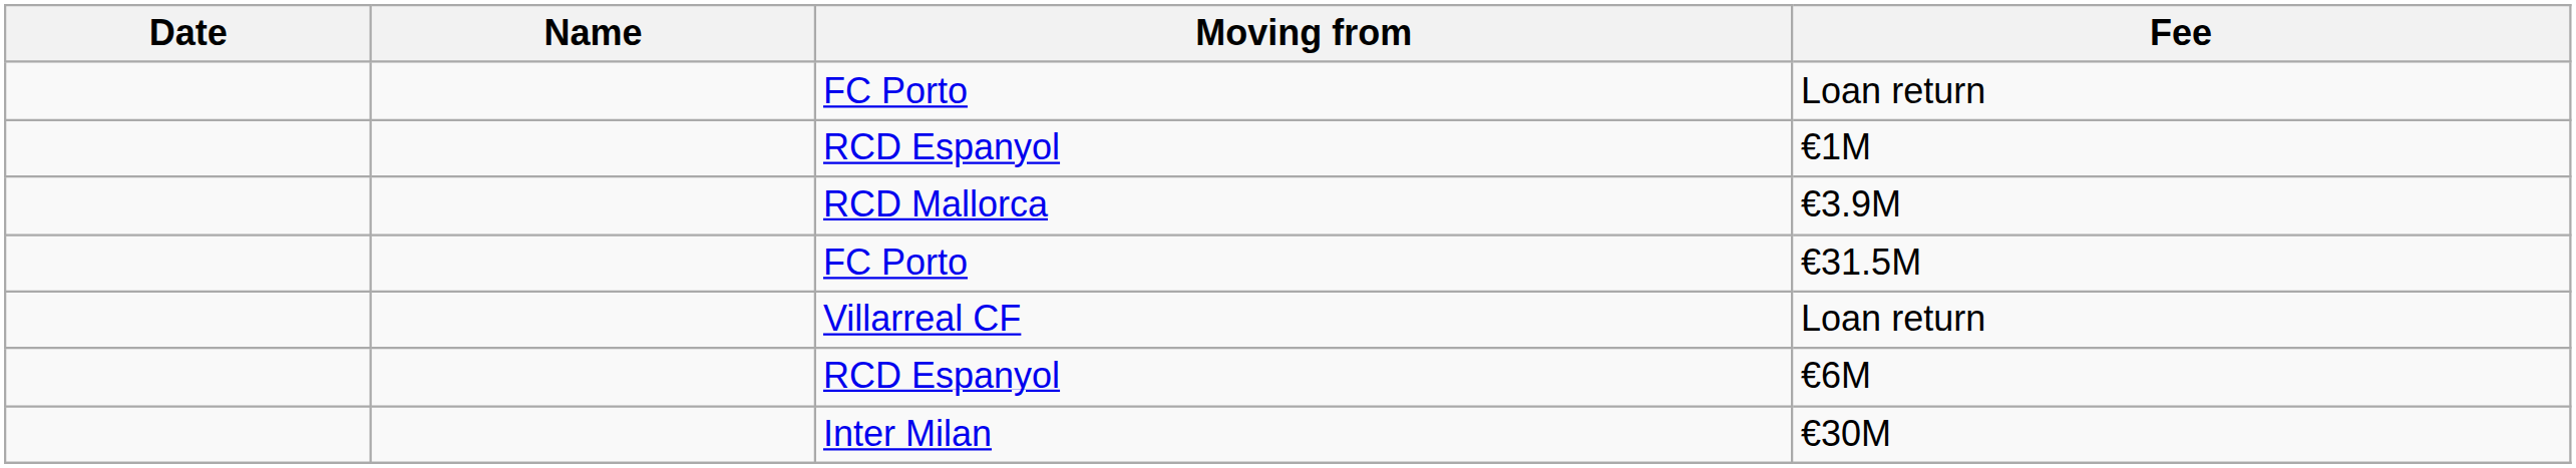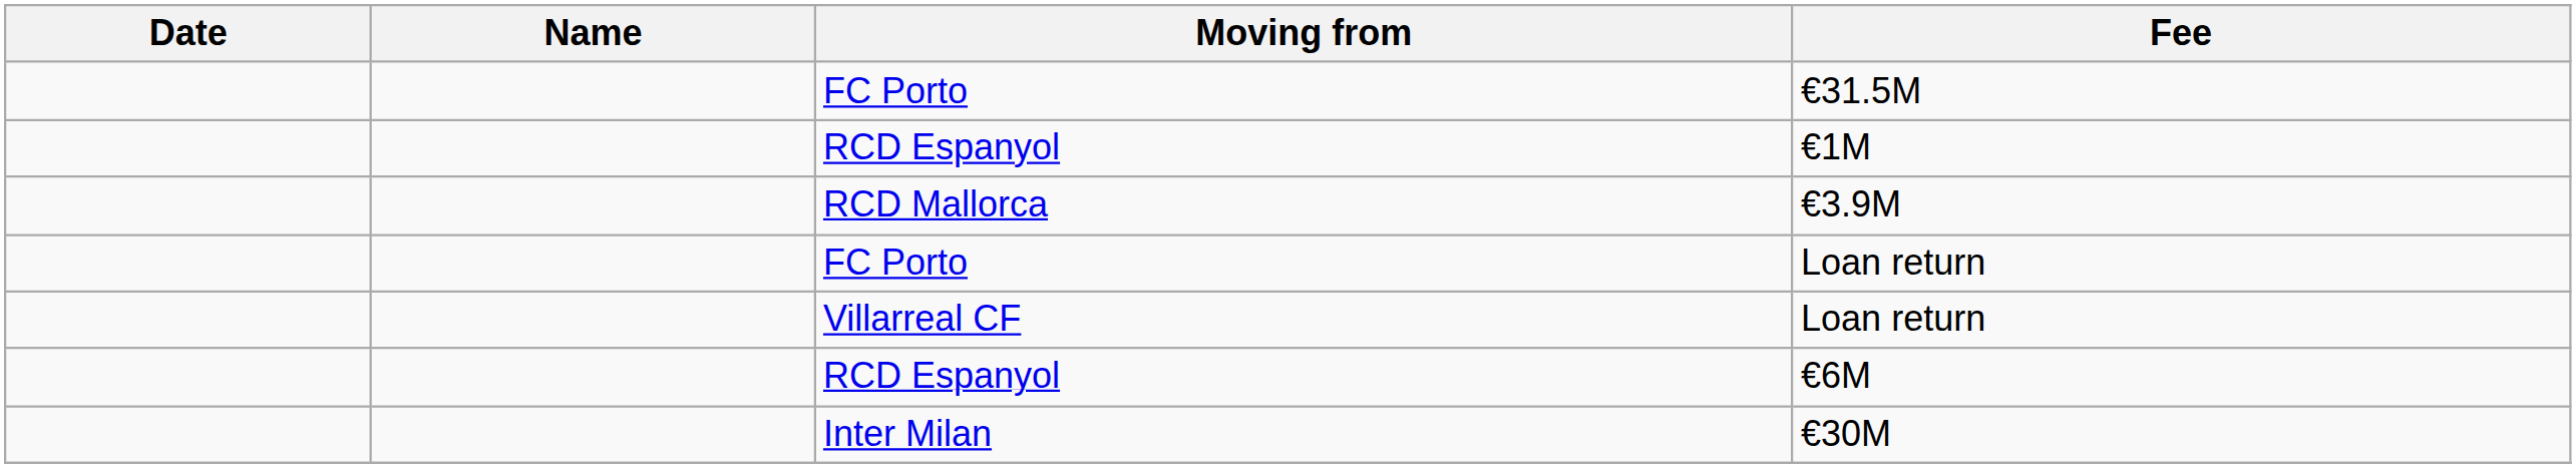rows swapped: FC Porto / Loan return <-> €31.5M
